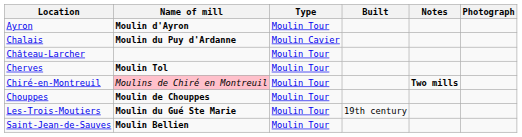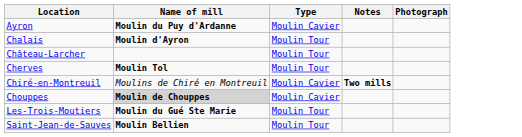- column: Built | 19th century
Ayron | Name of mill: Moulin d'Ayron -> Moulin du Puy d'Ardanne
Ayron | Type: Moulin Tour -> Moulin Cavier
Chalais | Name of mill: Moulin du Puy d'Ardanne -> Moulin d'Ayron
Chalais | Type: Moulin Cavier -> Moulin Tour
Chiré-en-Montreuil | Name of mill: pink background -> no background
Chiré-en-Montreuil | Type: Moulin Tour -> Moulin Cavier
Chouppes | Name of mill: no background -> lightgrey background
Chouppes | Type: Moulin Tour -> Moulin Cavier
